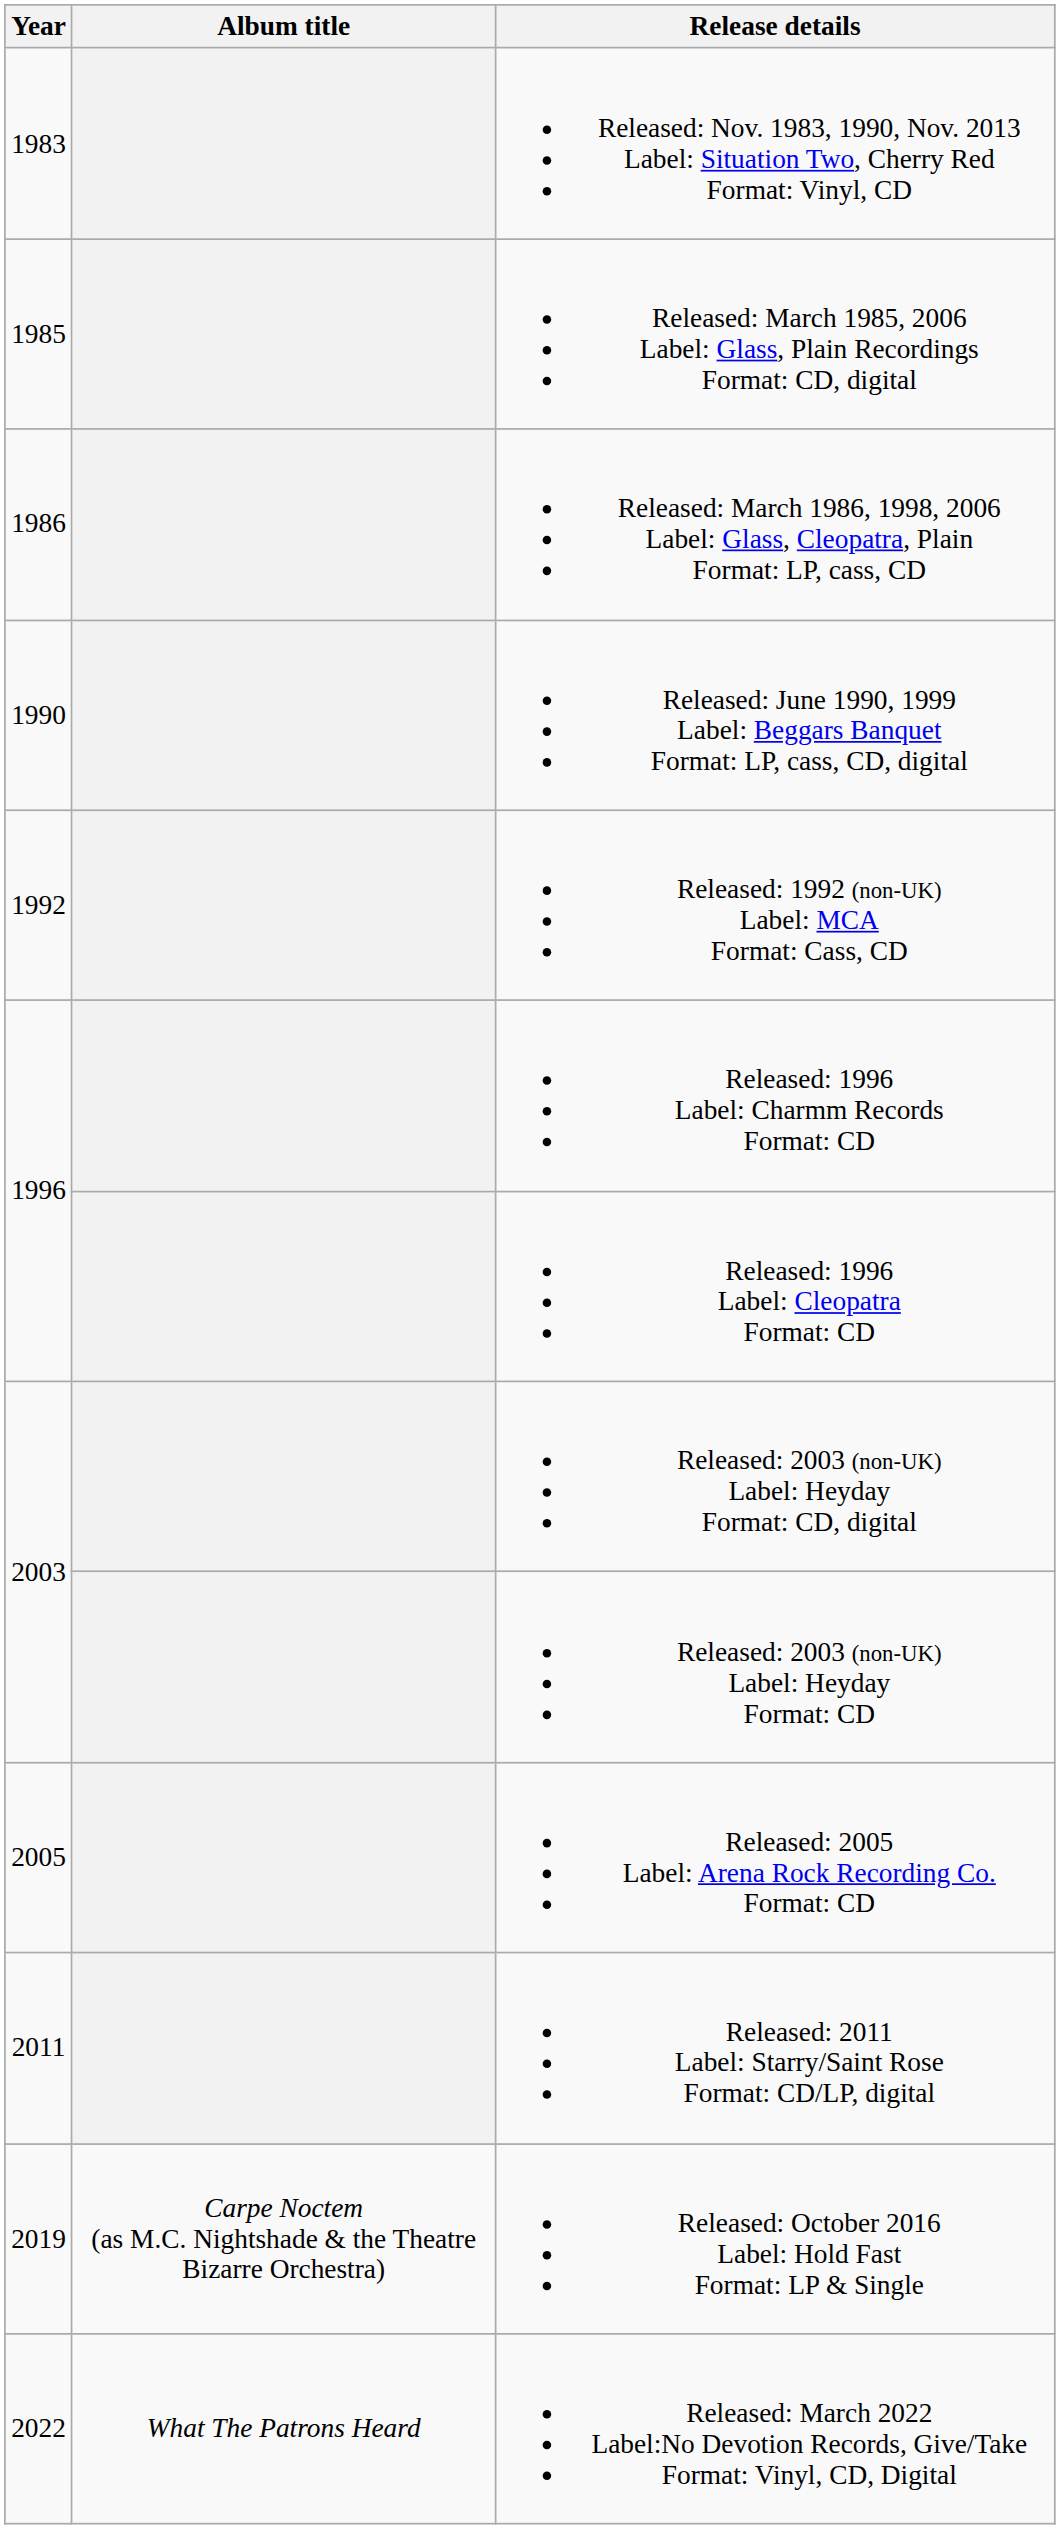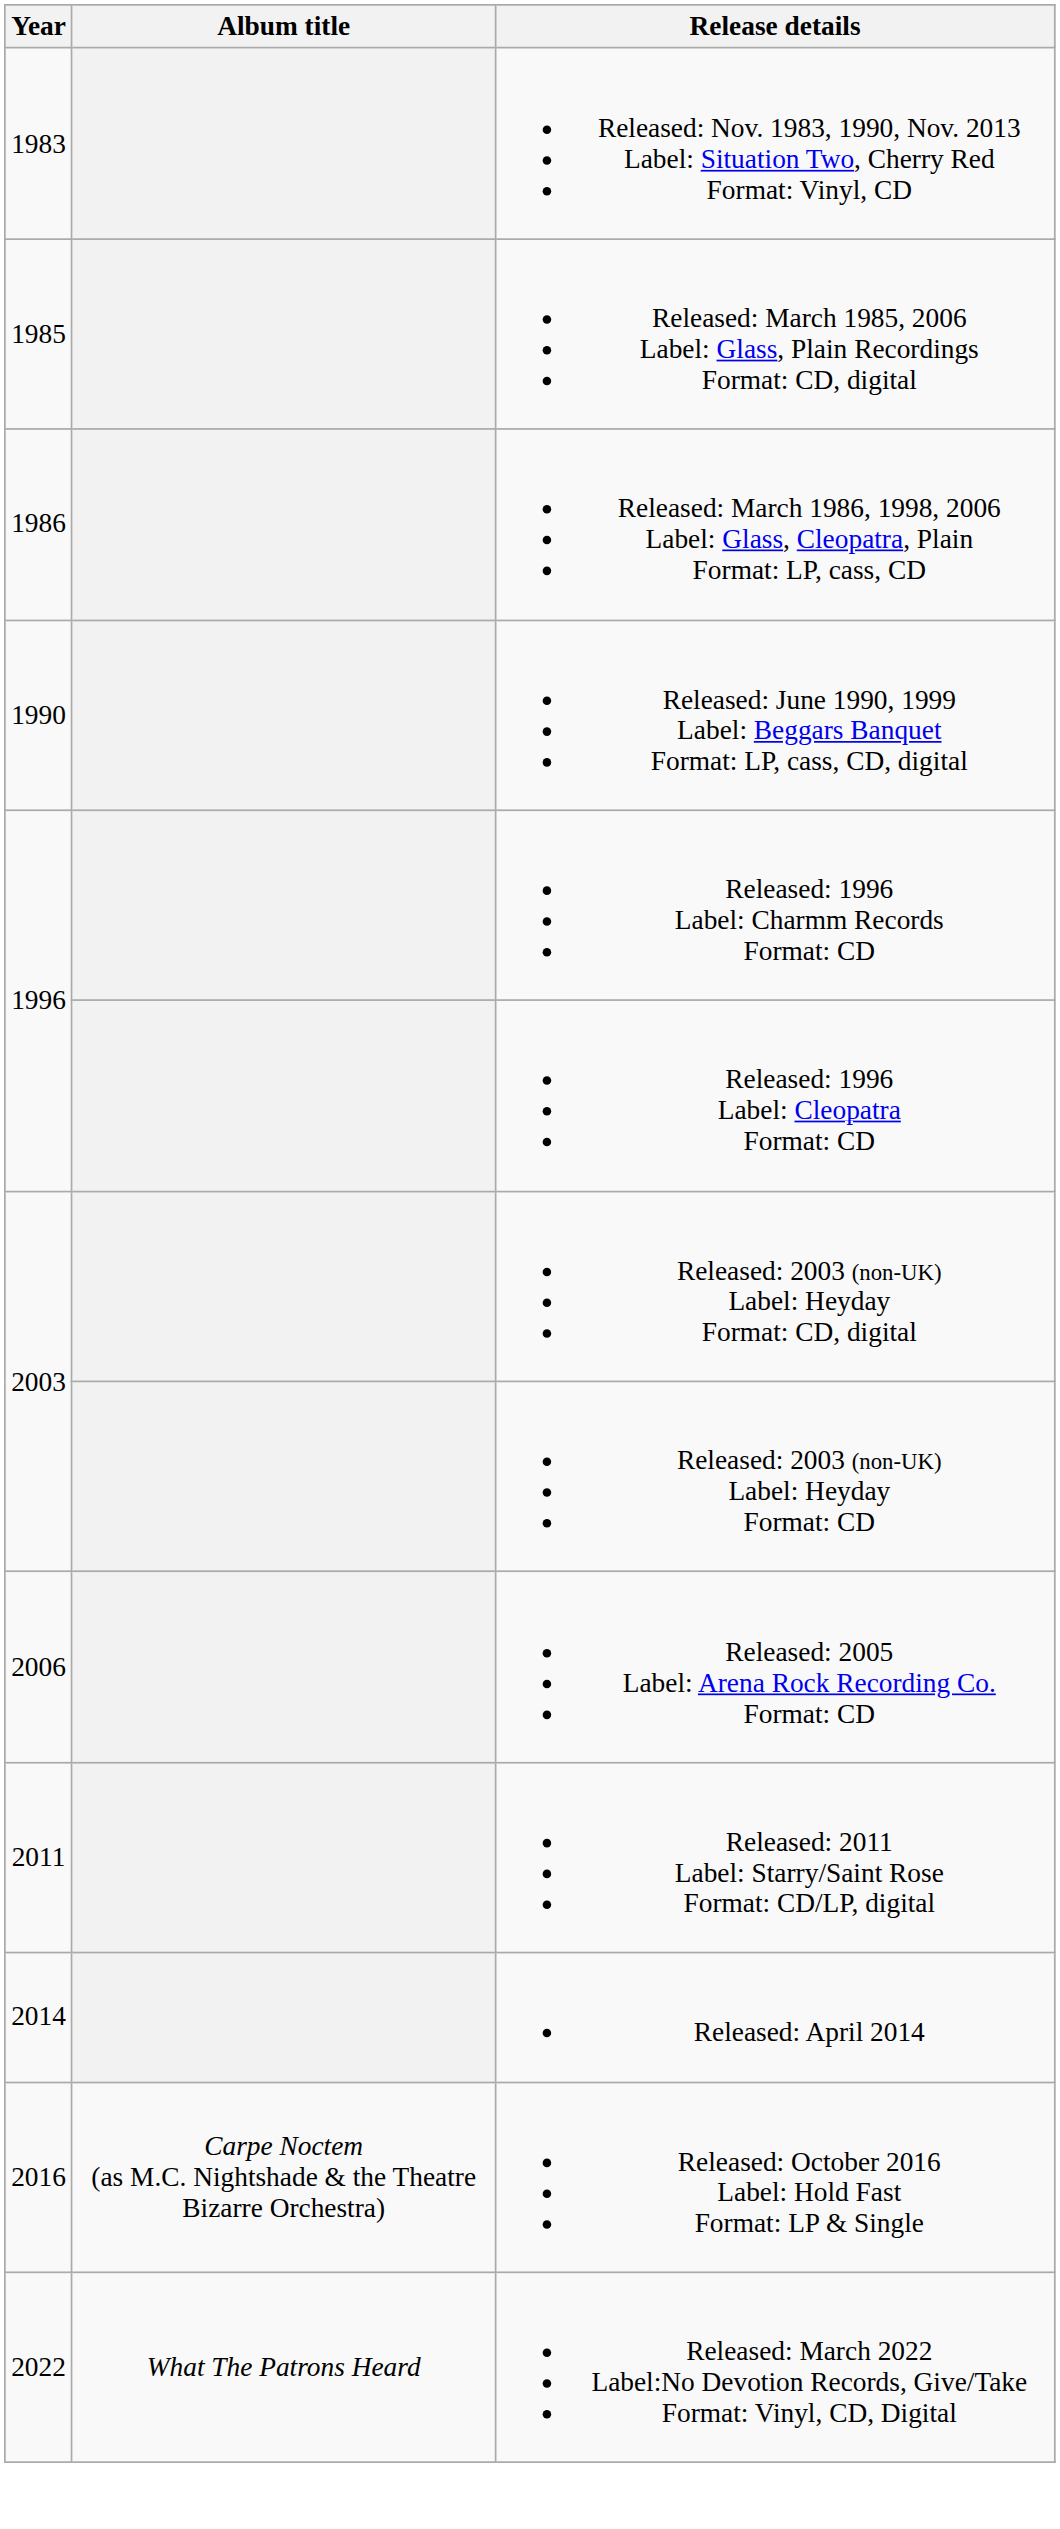- row: 1992 | Released: 1992 (non-UK) Label: MCA Format: Cass, CD
Released: 2005 Label: Arena Rock Recording Co. Format: CD | Year: 2005 -> 2006
+ row: 2014 | Released: April 2014
Released: October 2016 Label: Hold Fast Format: LP & Single | Year: 2019 -> 2016
